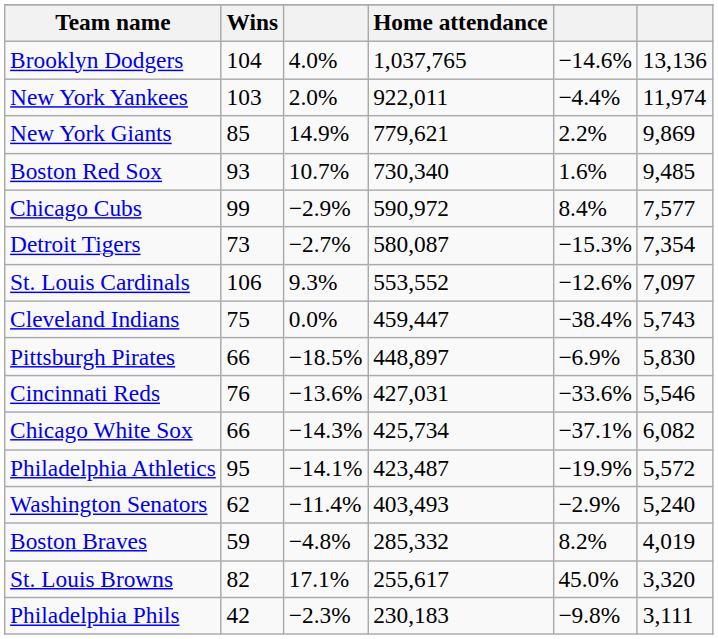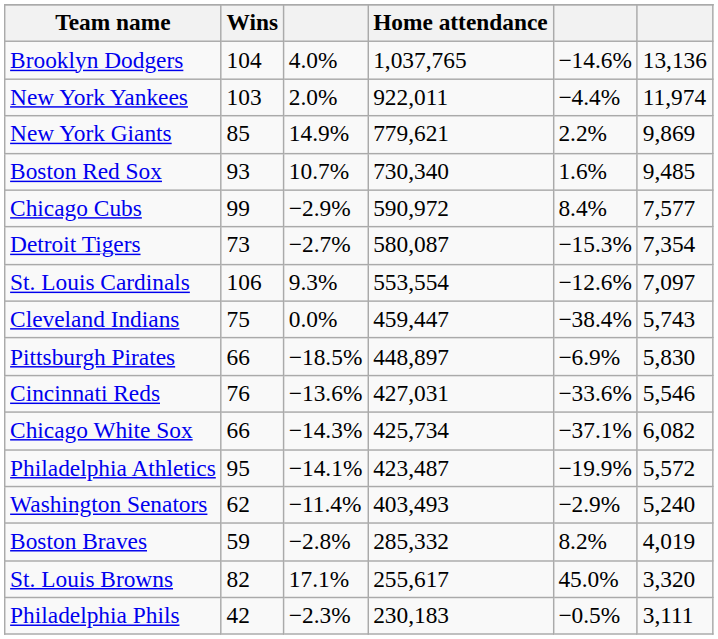St. Louis Cardinals | Home attendance: 553,552 -> 553,554
Boston Braves | column 3: −4.8% -> −2.8%
Philadelphia Phils | column 5: −9.8% -> −0.5%
